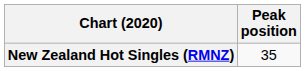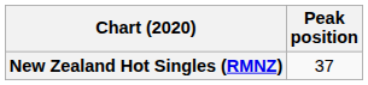New Zealand Hot Singles (RMNZ) | Peak position: 35 -> 37
